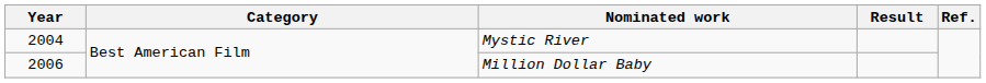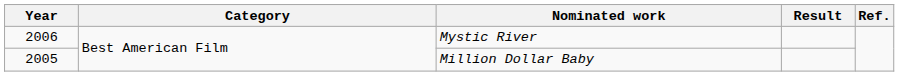Mystic River | Year: 2004 -> 2006
Million Dollar Baby | Year: 2006 -> 2005
